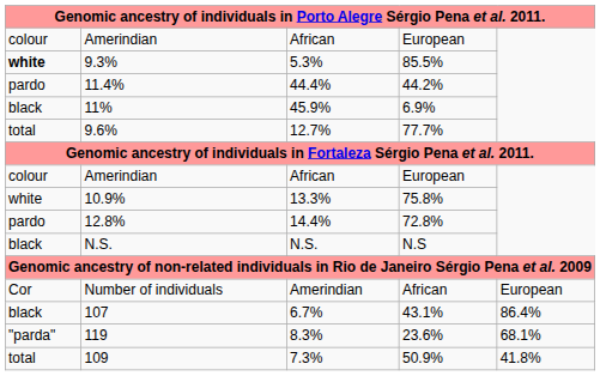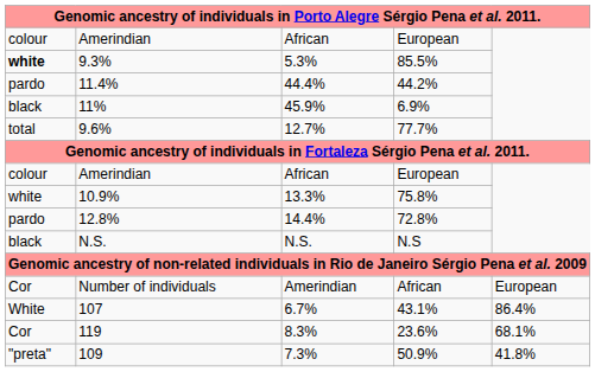107 | column 1: black -> White
119 | column 1: "parda" -> Cor
109 | column 1: total -> "preta"
